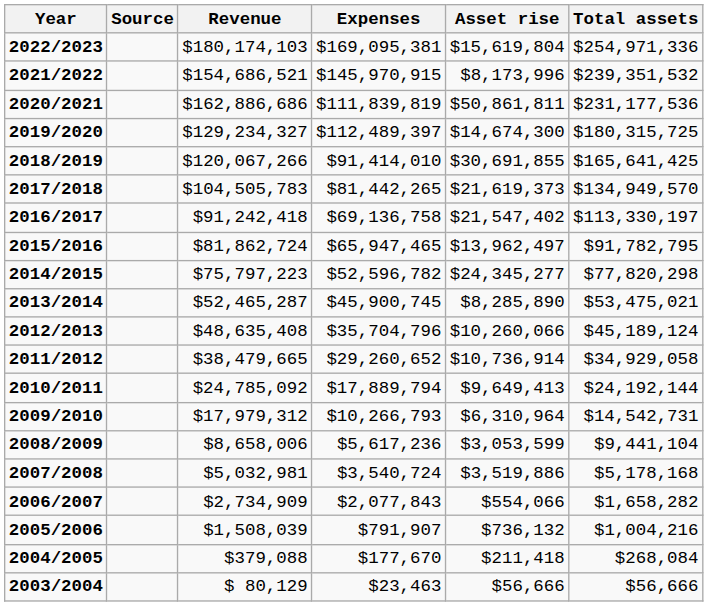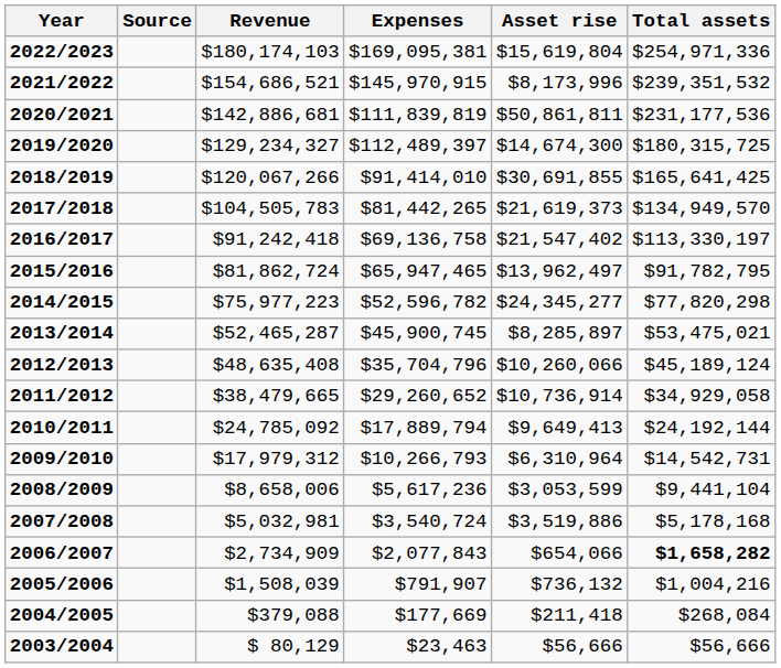2020/2021 | Revenue: $162,886,686 -> $142,886,681
2014/2015 | Revenue: $75,797,223 -> $75,977,223
2013/2014 | Asset rise: $8,285,890 -> $8,285,897
2006/2007 | Asset rise: $554,066 -> $654,066
2006/2007 | Total assets: normal -> bold
2004/2005 | Expenses: $177,670 -> $177,669
